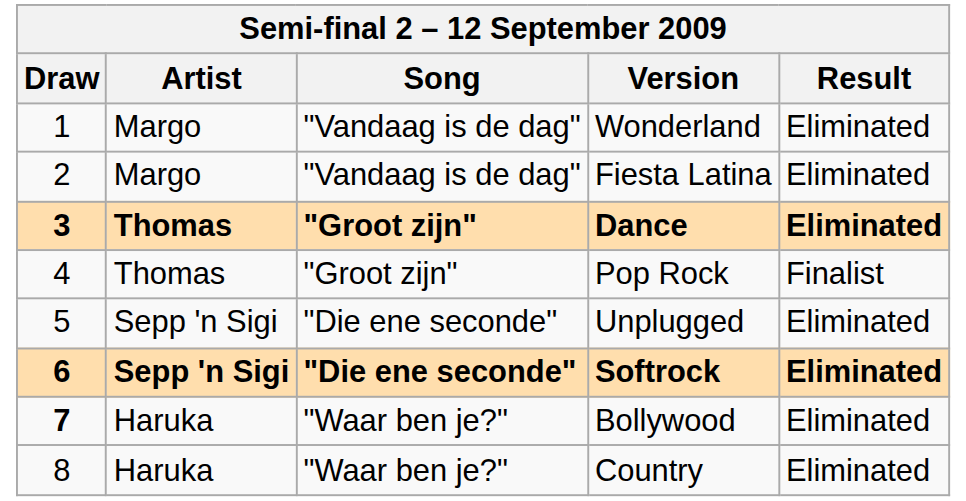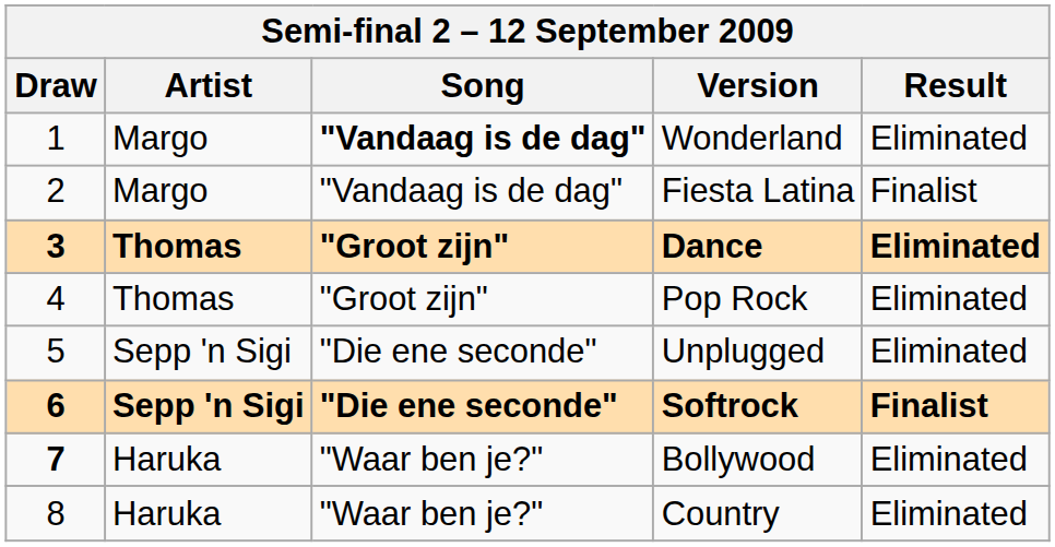Wonderland | Song: normal -> bold
Fiesta Latina | Result: Eliminated -> Finalist
Pop Rock | Result: Finalist -> Eliminated
Softrock | Result: Eliminated -> Finalist
